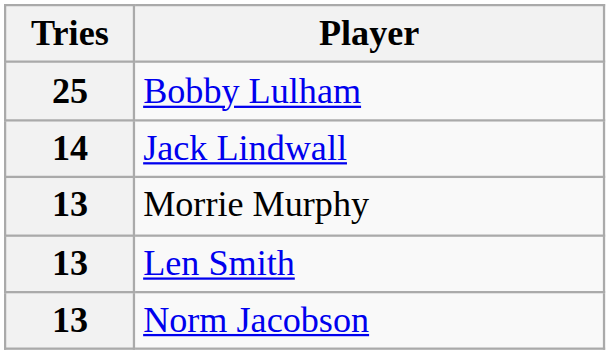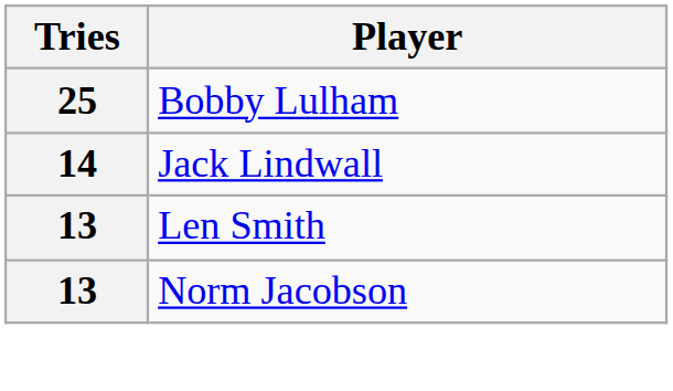- row: 13 | Morrie Murphy
